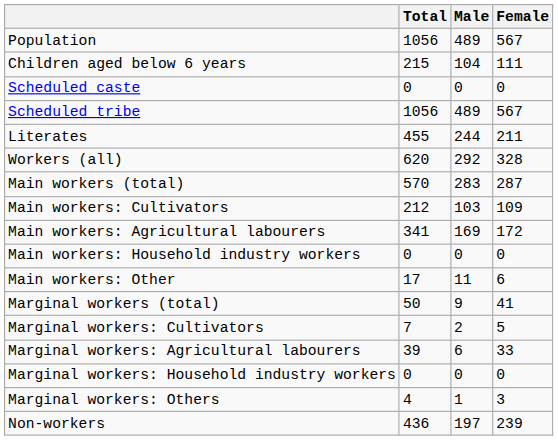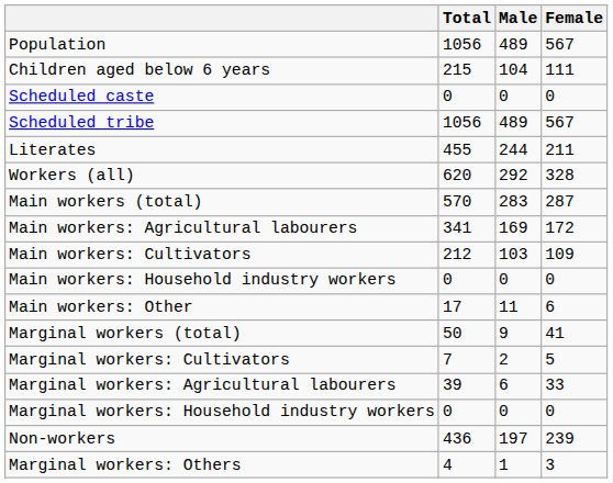rows swapped: Main workers: Cultivators <-> Main workers: Agricultural labourers
rows swapped: Marginal workers: Others <-> Non-workers
